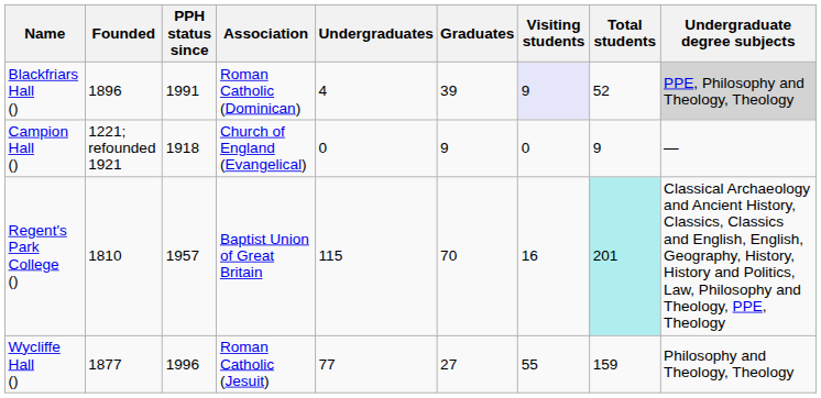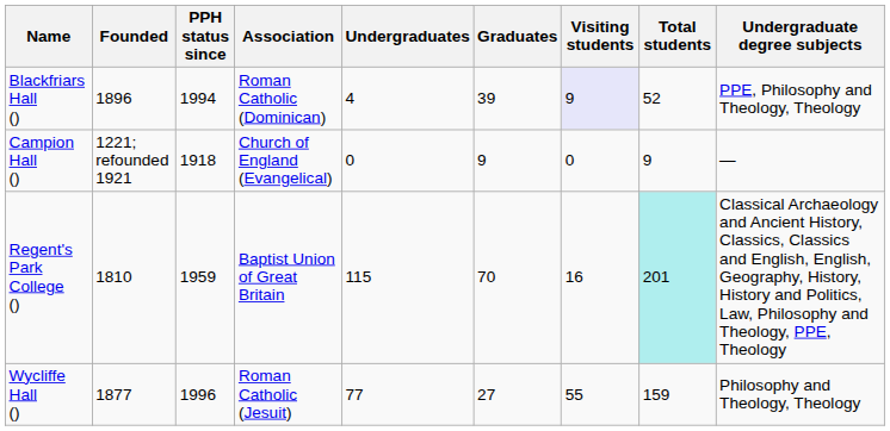Blackfriars Hall () | PPH status since: 1991 -> 1994
Blackfriars Hall () | Undergraduate degree subjects: lightgrey background -> no background
Regent's Park College () | PPH status since: 1957 -> 1959
